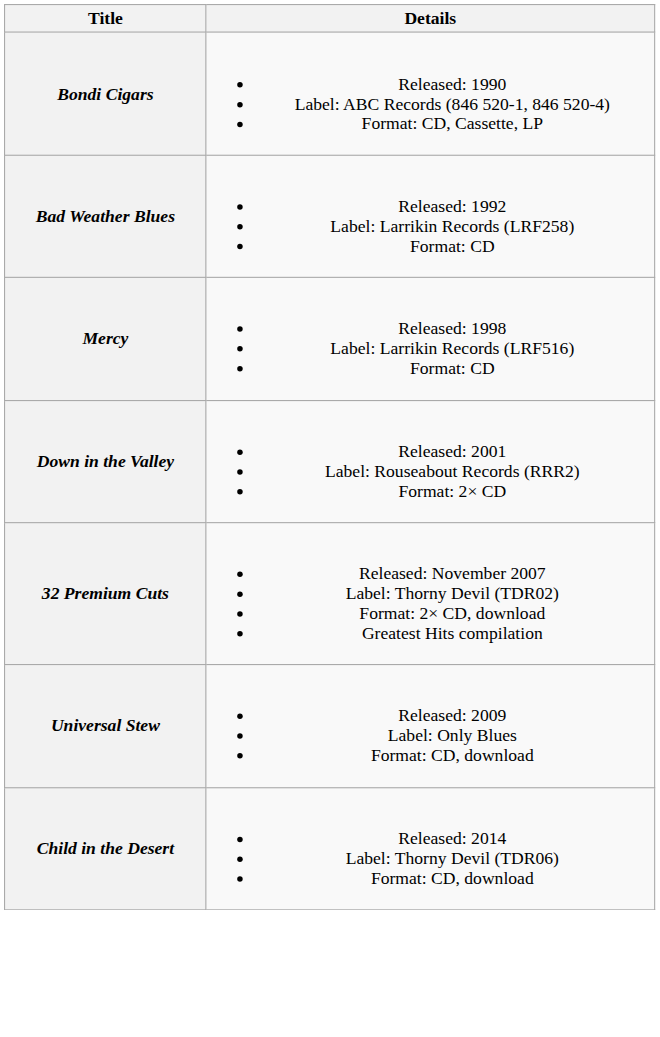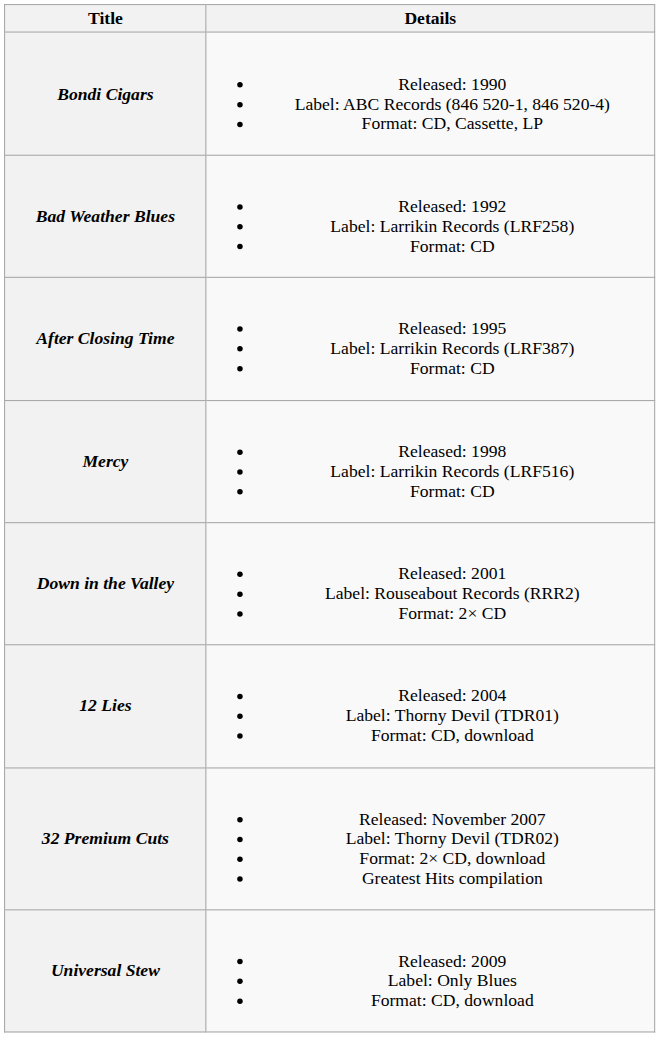+ row: After Closing Time | Released: 1995 Label: Larrikin Records (LRF387) Format: CD
+ row: 12 Lies | Released: 2004 Label: Thorny Devil (TDR01) Format: CD, download
- row: Child in the Desert | Released: 2014 Label: Thorny Devil (TDR06) Format: CD, download
